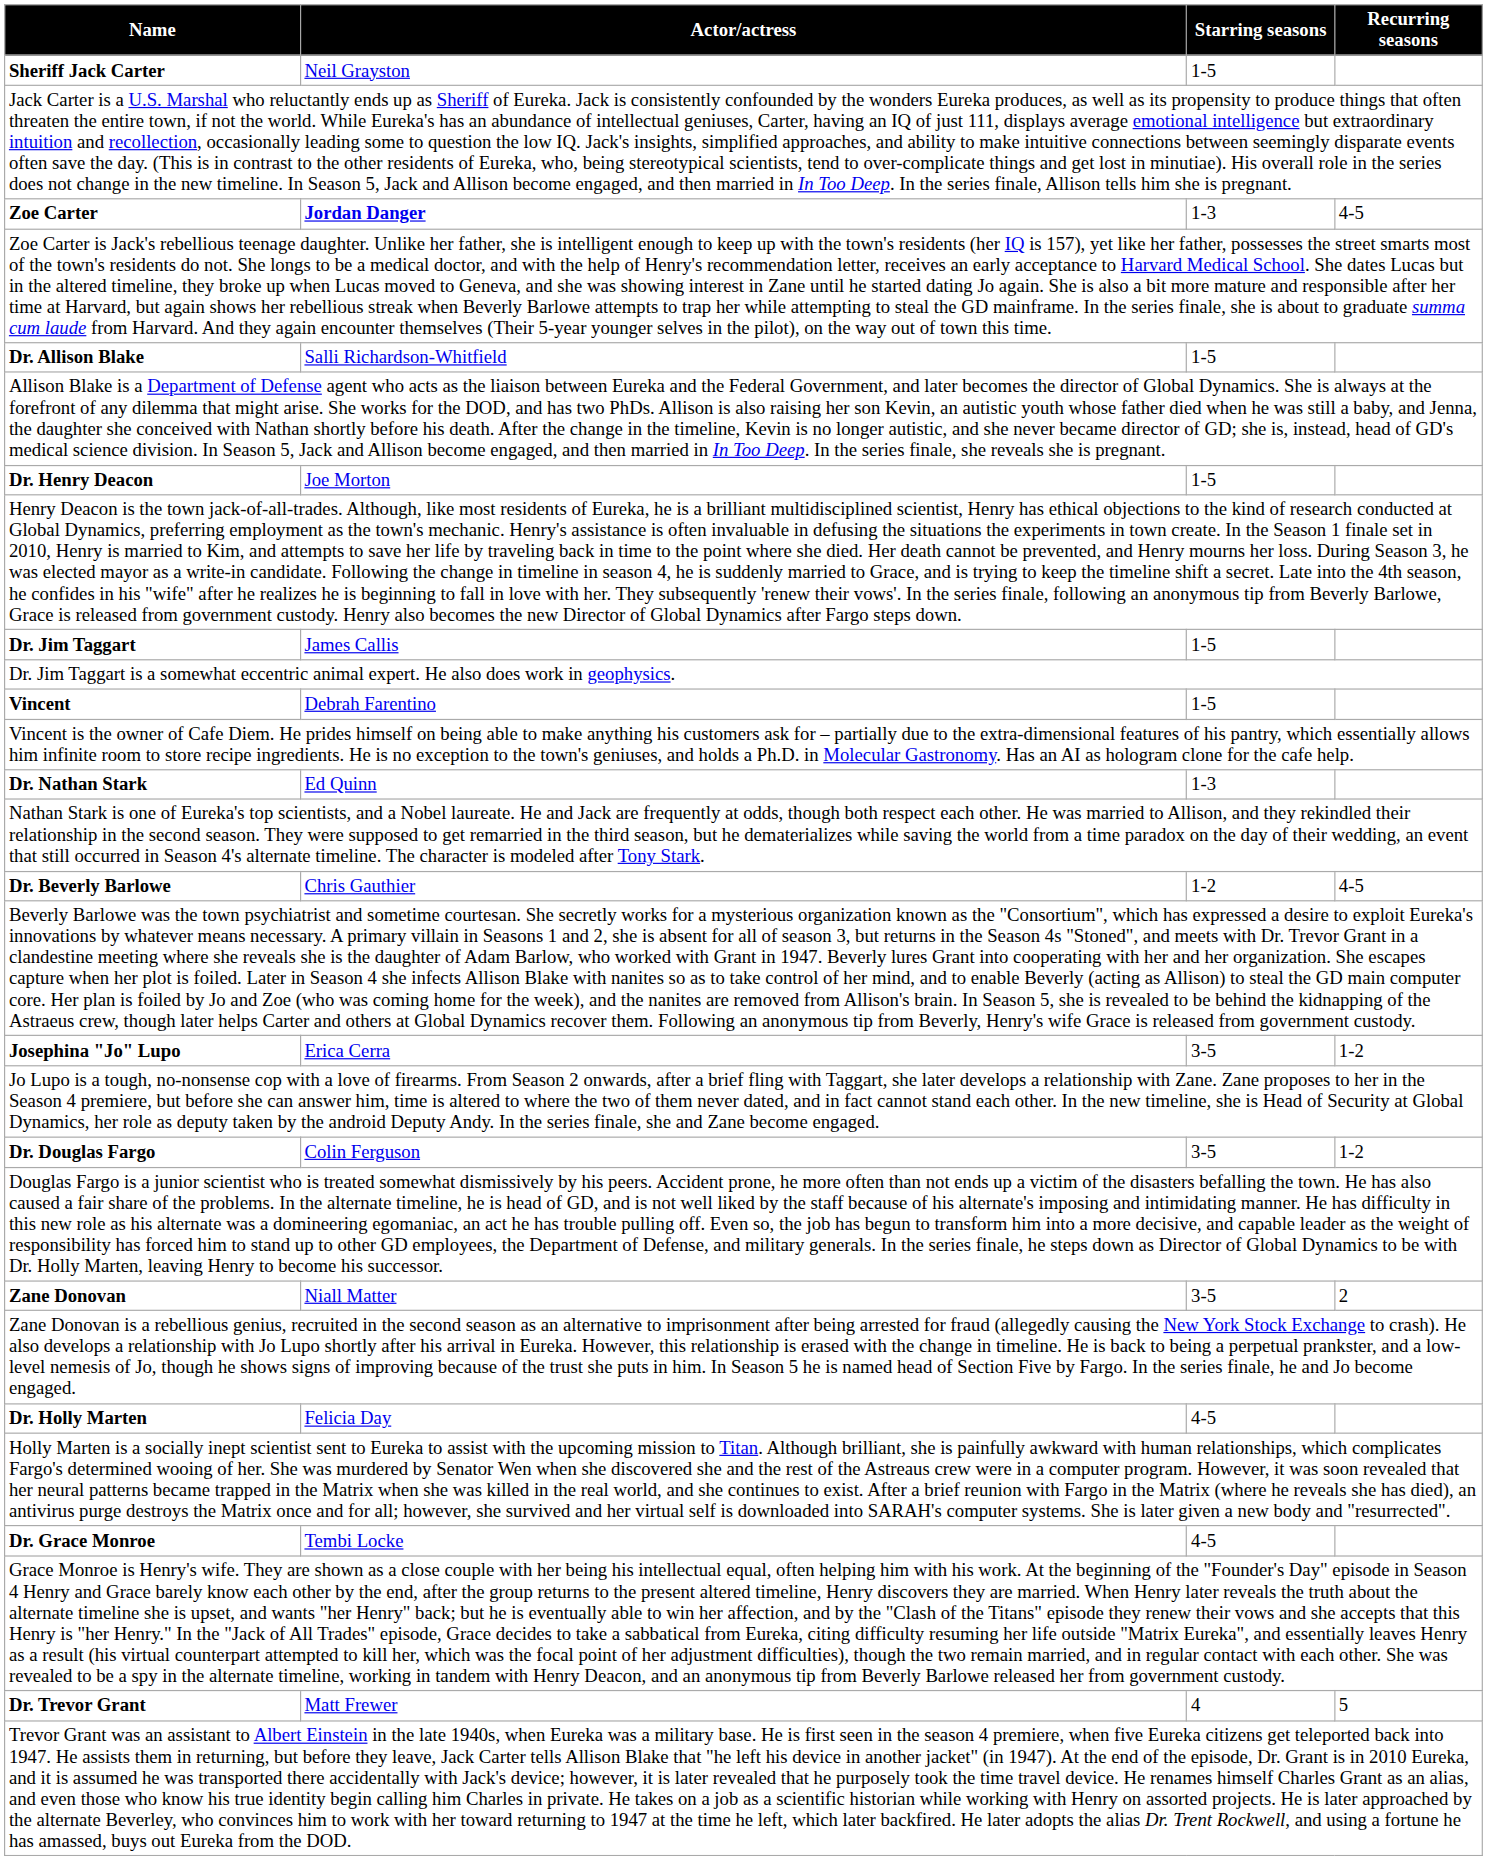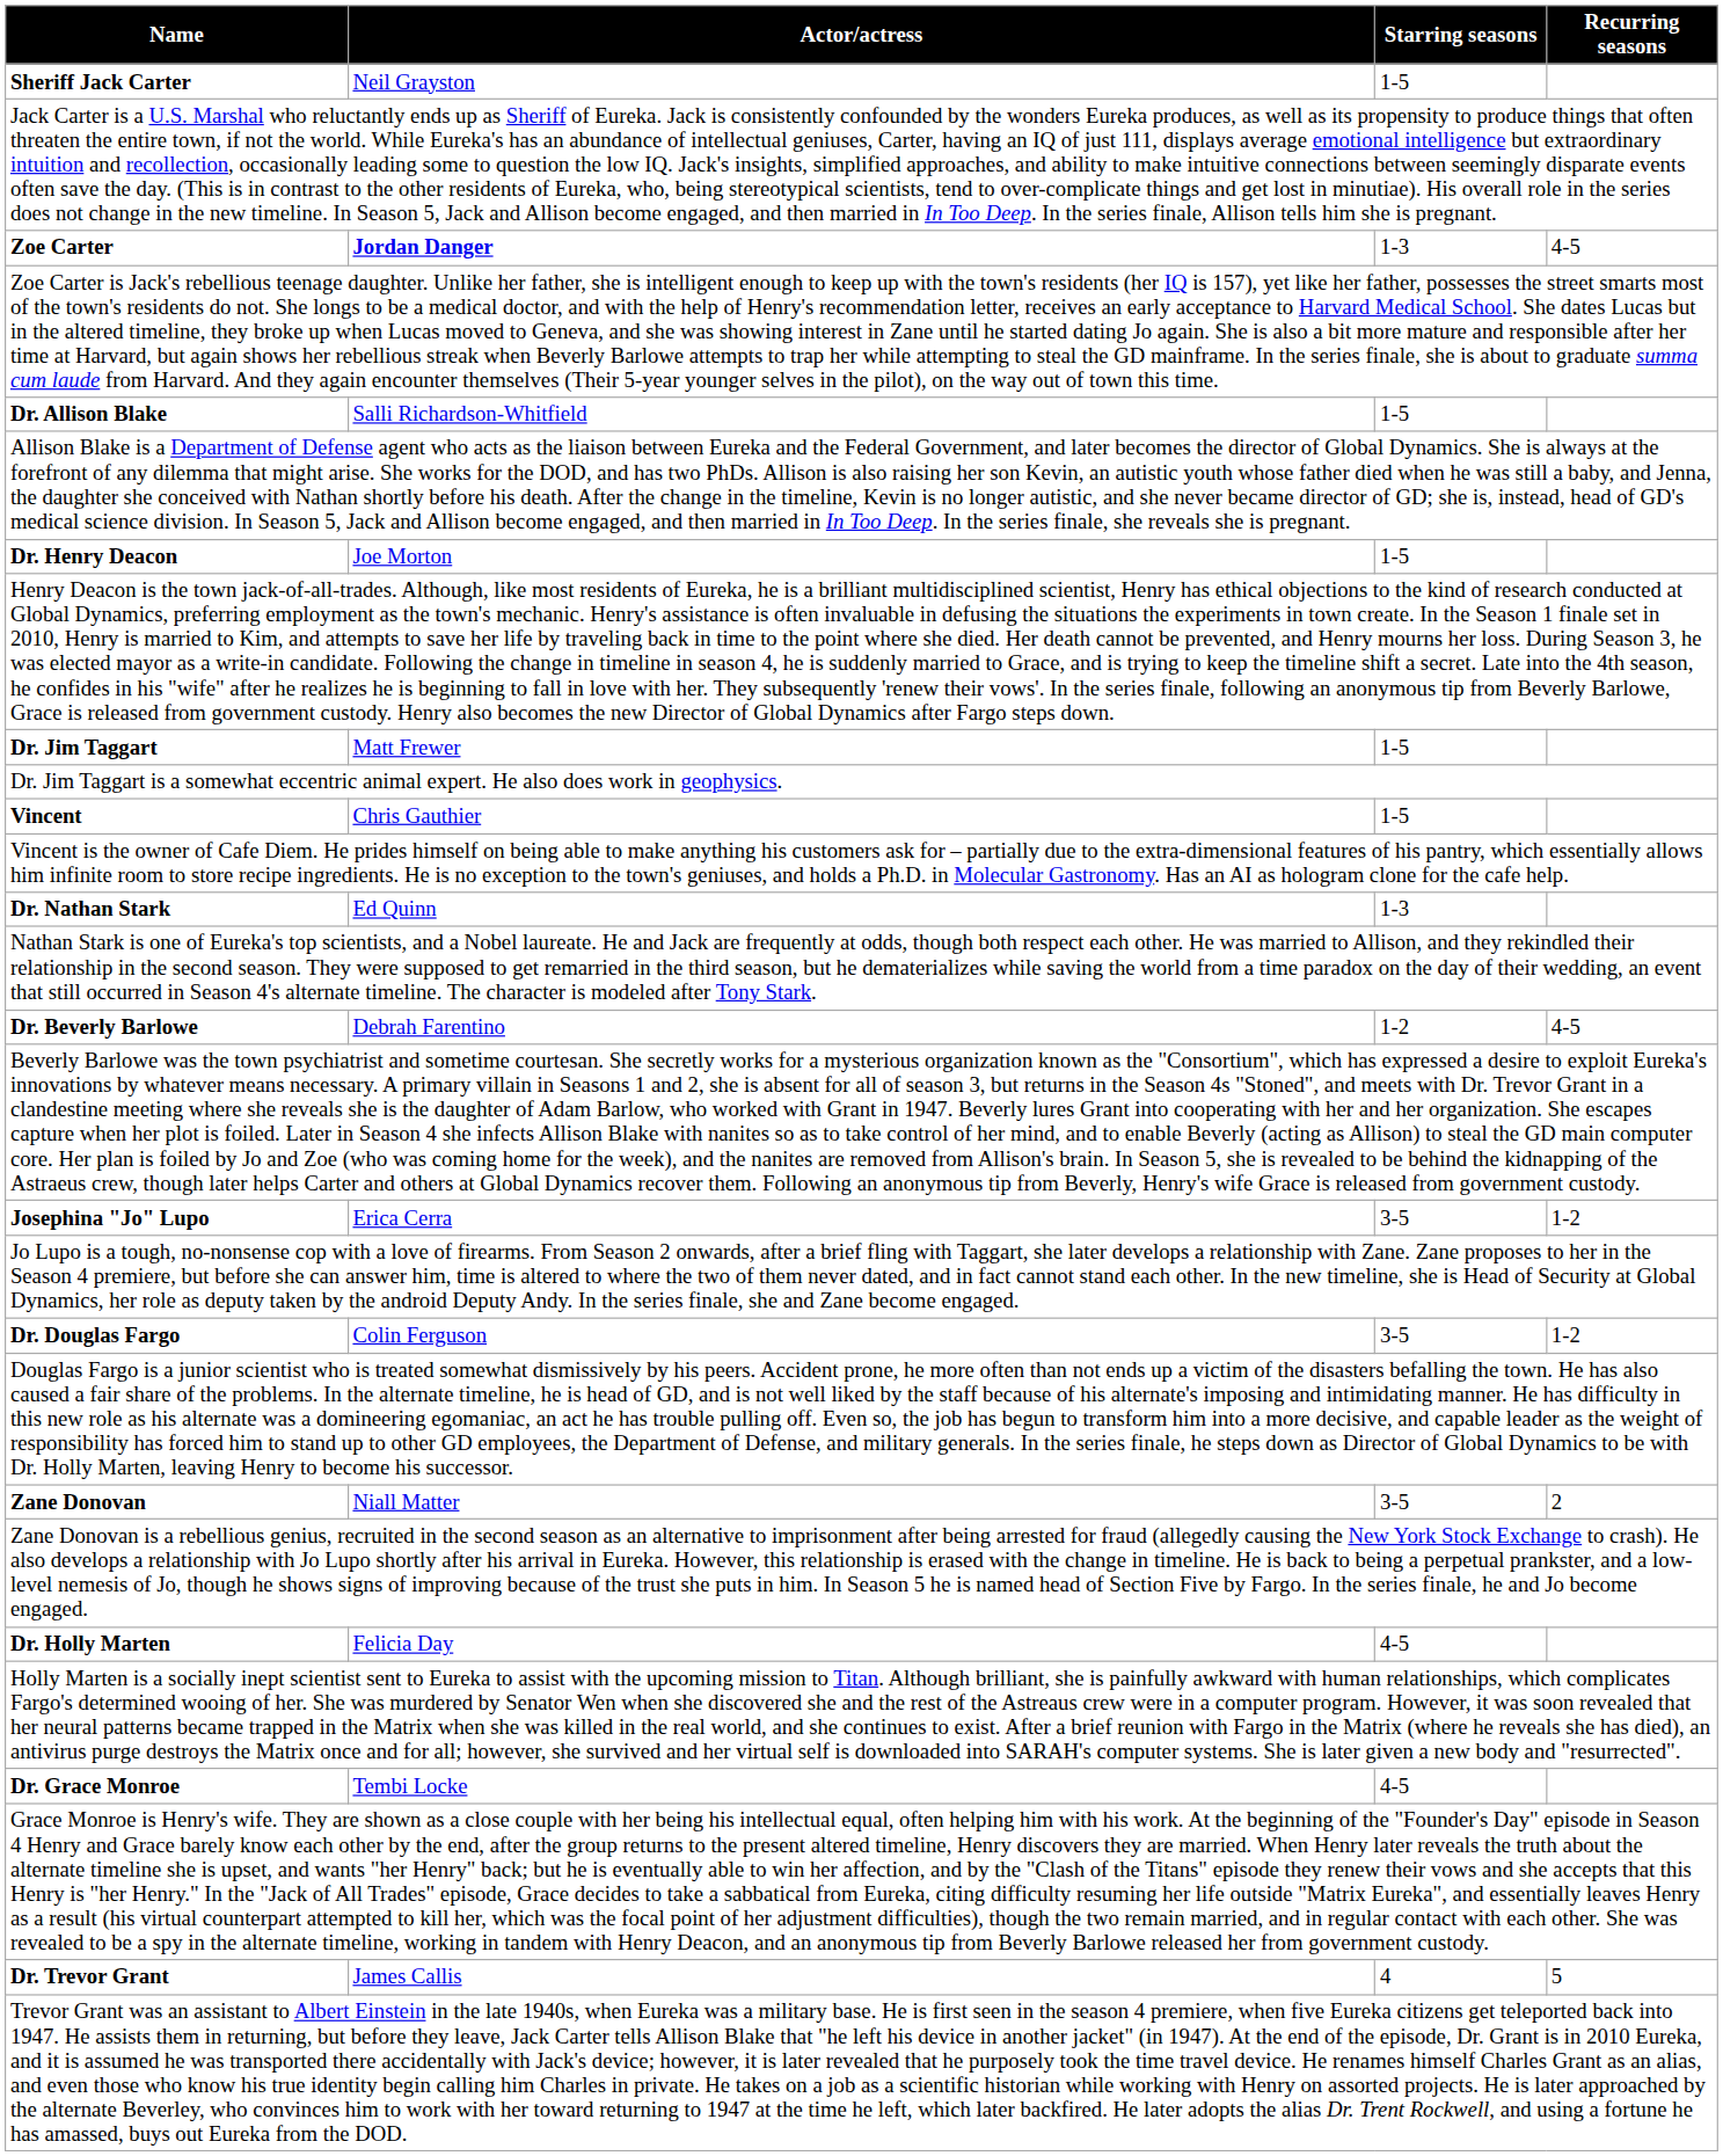Dr. Jim Taggart | Actor/actress: James Callis -> Matt Frewer
Vincent | Actor/actress: Debrah Farentino -> Chris Gauthier
Dr. Beverly Barlowe | Actor/actress: Chris Gauthier -> Debrah Farentino
Dr. Trevor Grant | Actor/actress: Matt Frewer -> James Callis
